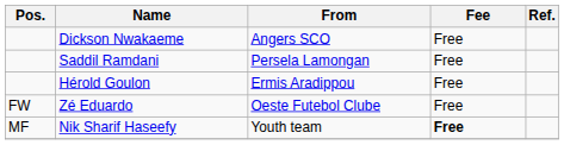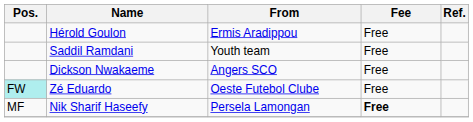rows swapped: Hérold Goulon <-> Dickson Nwakaeme
Saddil Ramdani | From: Persela Lamongan -> Youth team
Zé Eduardo | Pos.: no background -> paleturquoise background
Nik Sharif Haseefy | From: Youth team -> Persela Lamongan
